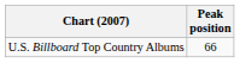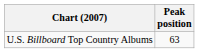U.S. Billboard Top Country Albums | Peak position: 66 -> 63
